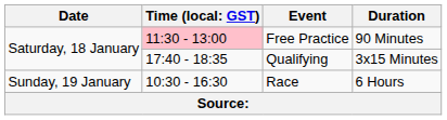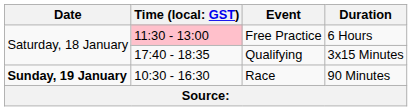Free Practice | Duration: 90 Minutes -> 6 Hours
Race | Date: normal -> bold
Race | Duration: 6 Hours -> 90 Minutes
